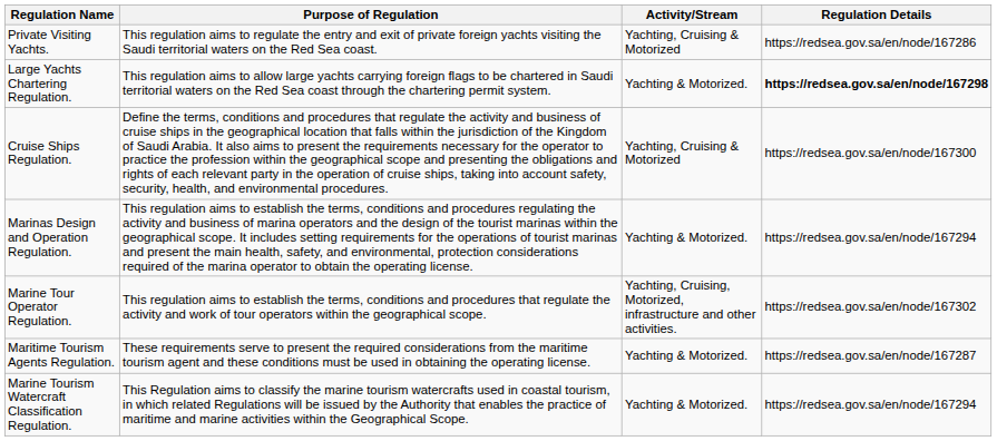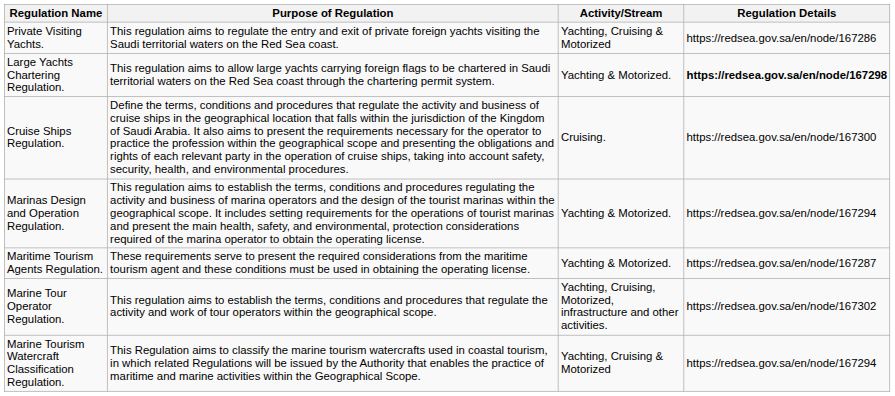Cruise Ships Regulation. | Activity/Stream: Yachting, Cruising & Motorized -> Cruising.
rows swapped: Maritime Tourism Agents Regulation. <-> Marine Tour Operator Regulation.
Marine Tourism Watercraft Classification Regulation. | Activity/Stream: Yachting & Motorized. -> Yachting, Cruising & Motorized
